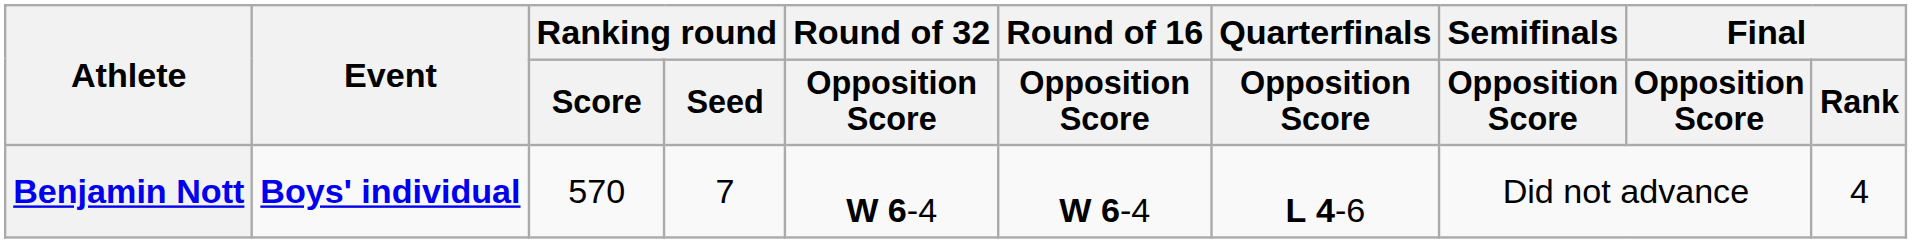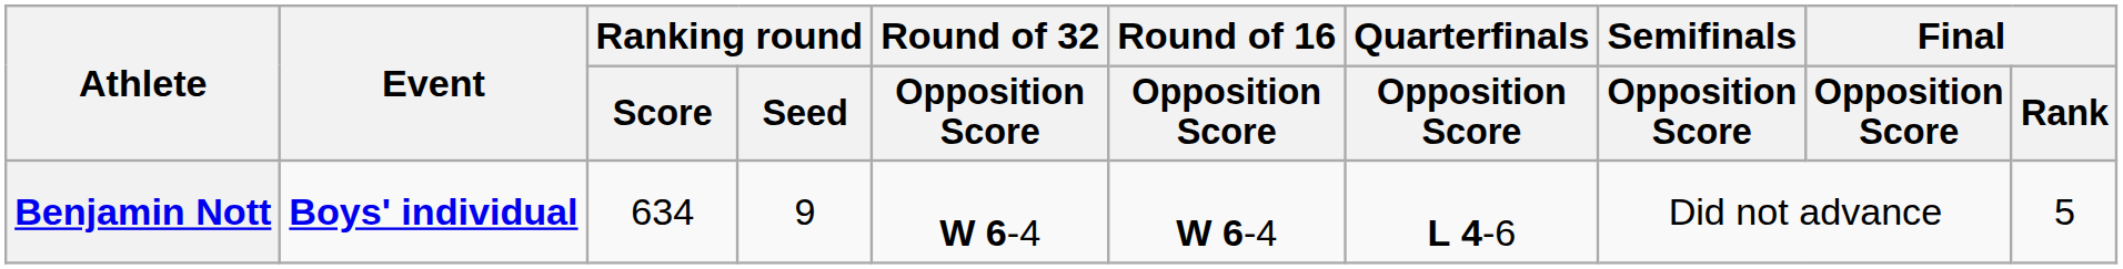Benjamin Nott | Ranking round / Score: 570 -> 634
Benjamin Nott | Ranking round / Seed: 7 -> 9
Benjamin Nott | Final / Rank: 4 -> 5
